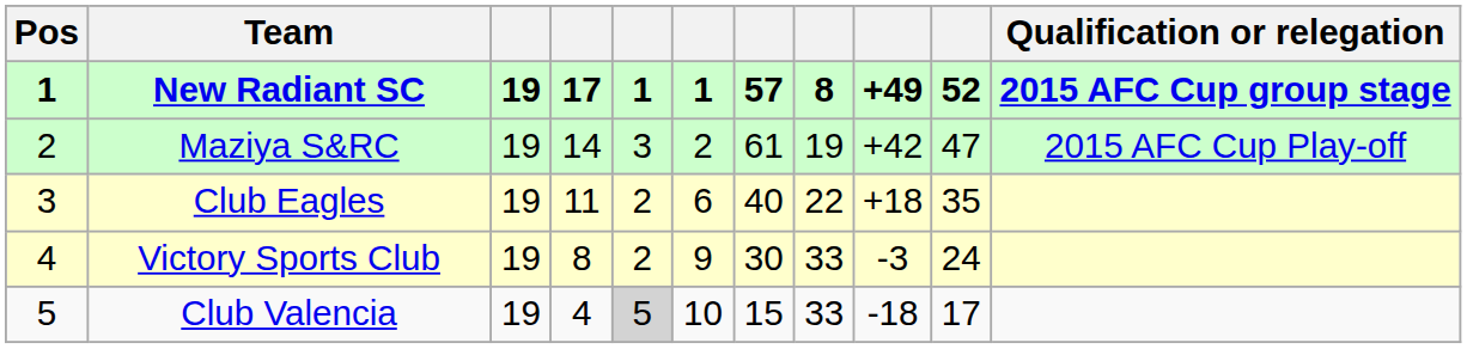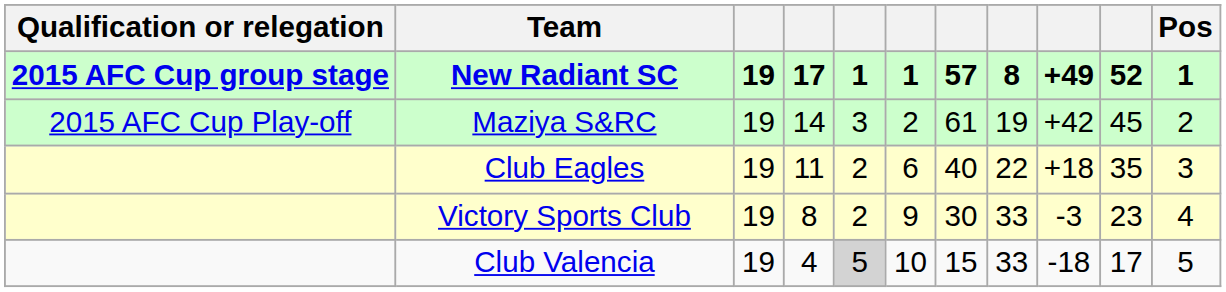columns swapped: Pos <-> Qualification or relegation
Maziya S&RC | column 10: 47 -> 45
Victory Sports Club | column 10: 24 -> 23
